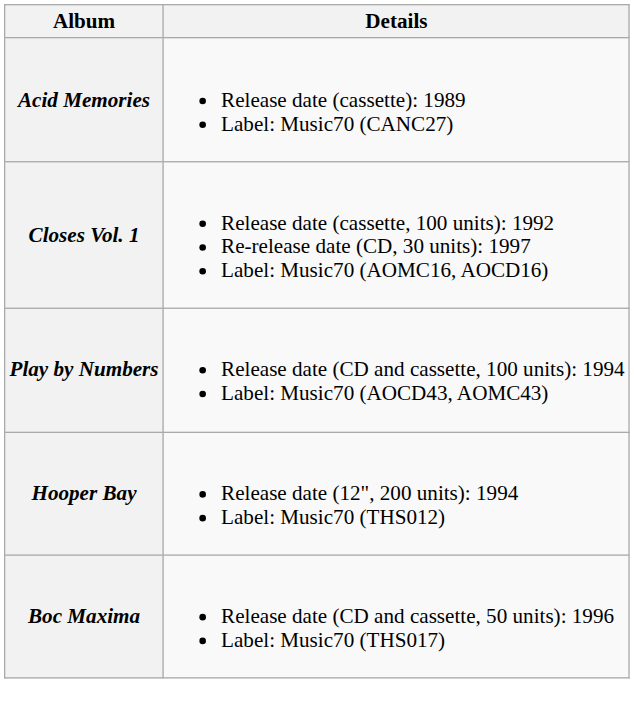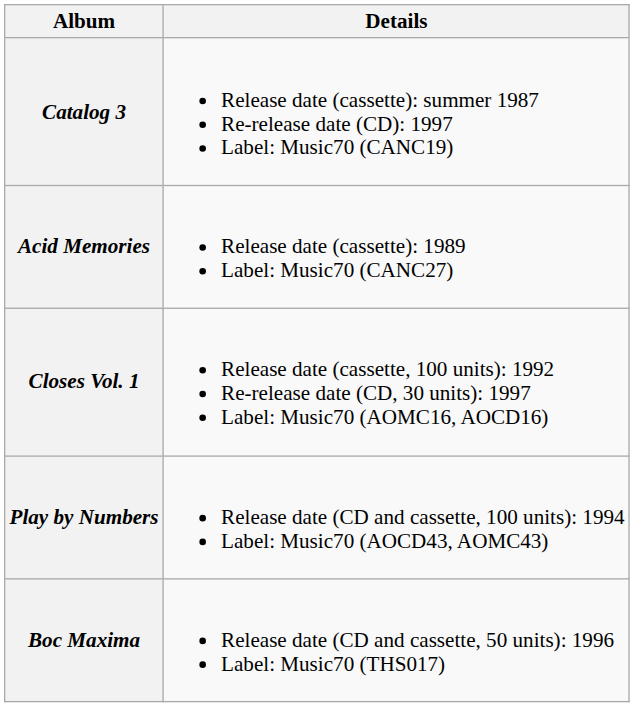+ row: Catalog 3 | Release date (cassette): summer 1987 Re-release date (CD): 1997 Label: Music70 (CANC19)
- row: Hooper Bay | Release date (12", 200 units): 1994 Label: Music70 (THS012)
